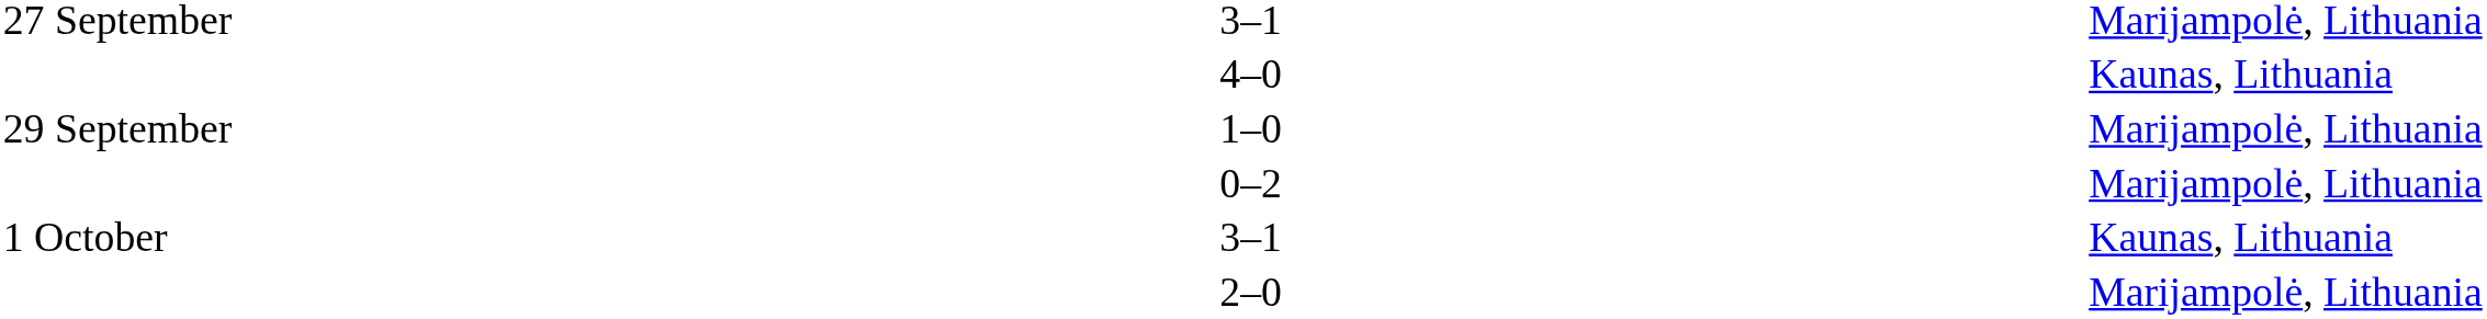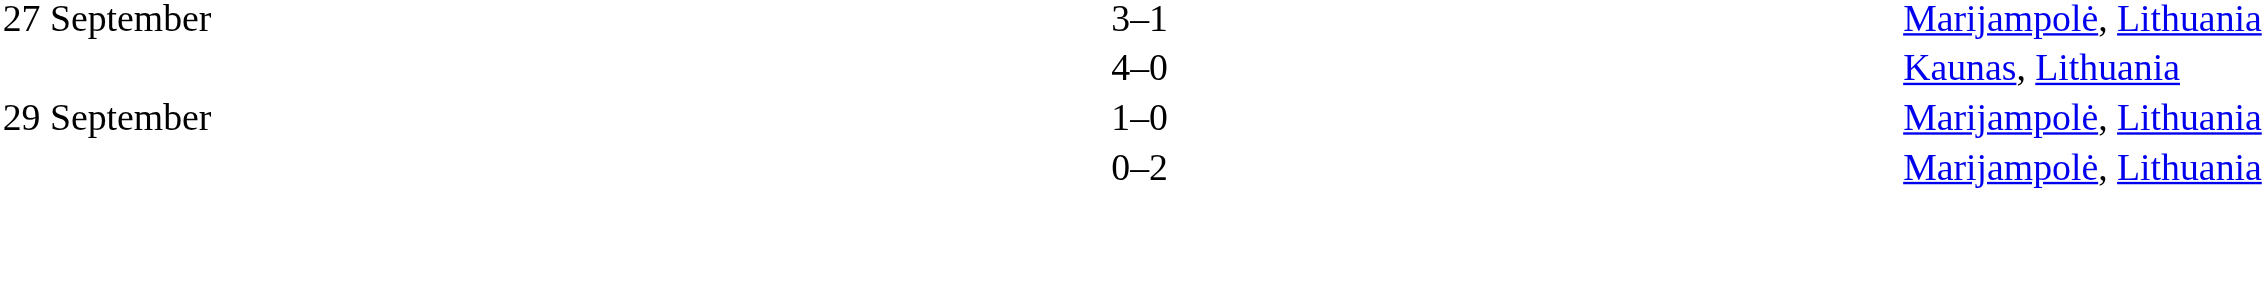- row: 1 October | 3–1 | Kaunas, Lithuania
- row: 2–0 | Marijampolė, Lithuania
